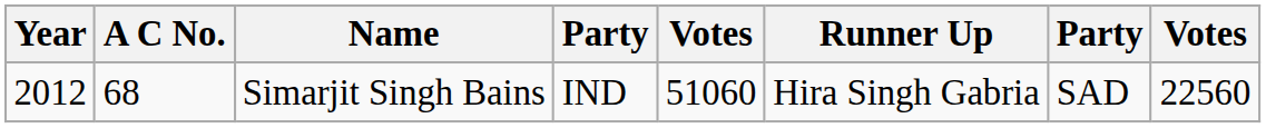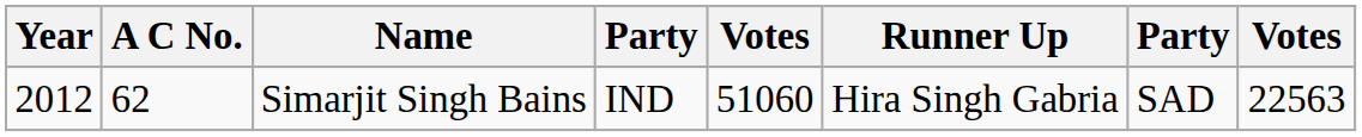Simarjit Singh Bains | A C No.: 68 -> 62
Simarjit Singh Bains | column 8: 22560 -> 22563
